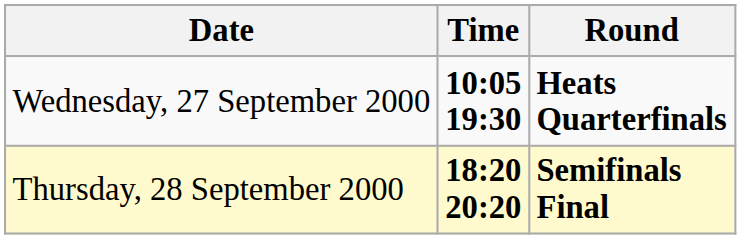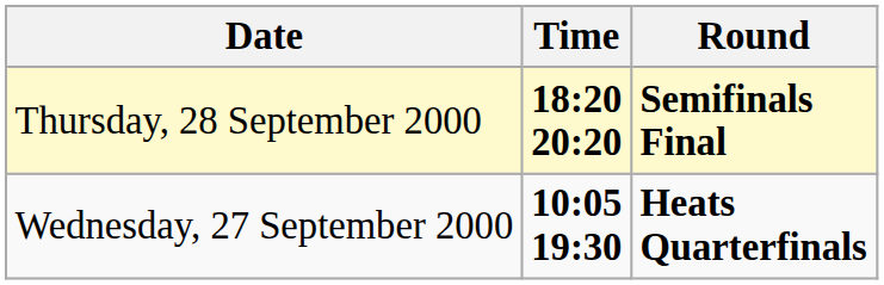rows swapped: Wednesday, 27 September 2000 <-> Thursday, 28 September 2000
